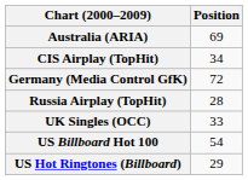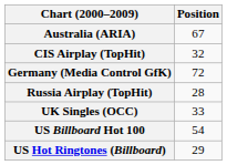Australia (ARIA) | Position: 69 -> 67
CIS Airplay (TopHit) | Position: 34 -> 32
